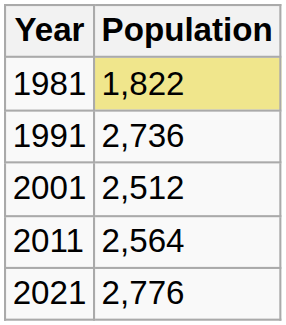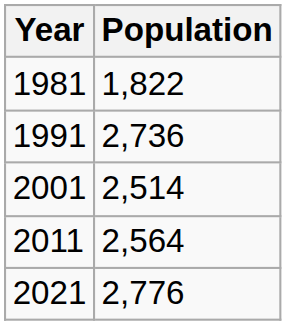1981 | Population: khaki background -> no background
2001 | Population: 2,512 -> 2,514
